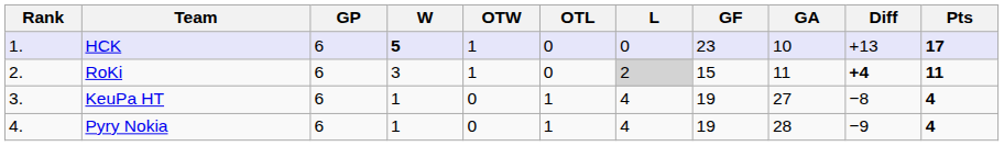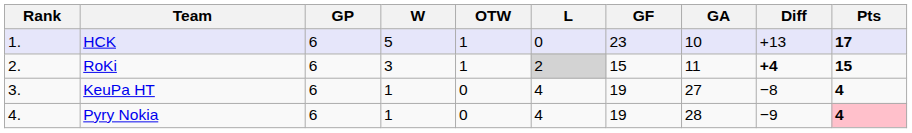- column: OTL | 0 | 0 | 1 | 1
HCK | W: bold -> normal
RoKi | Pts: 11 -> 15
Pyry Nokia | Pts: no background -> pink background
